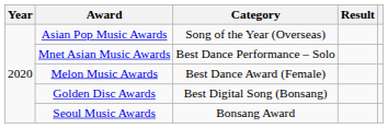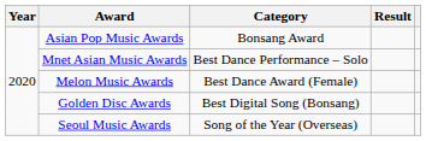Asian Pop Music Awards | Category: Song of the Year (Overseas) -> Bonsang Award
Seoul Music Awards | Category: Bonsang Award -> Song of the Year (Overseas)
